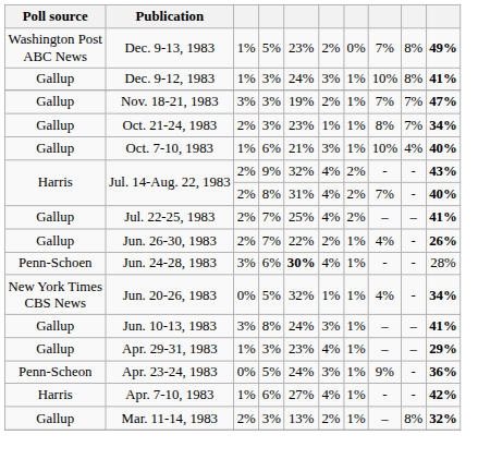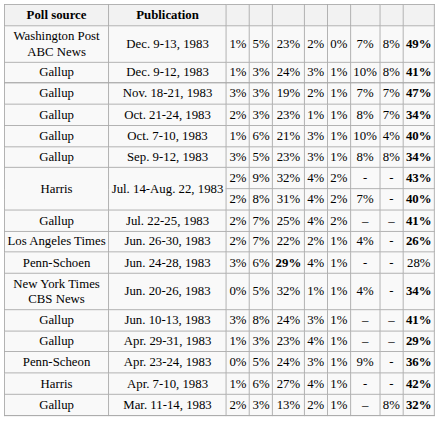+ row: Gallup | Sep. 9-12, 1983 | 3% | 5% | 23% | 3% | 1% | 8% | 8% | 34%
Jun. 26-30, 1983 | Poll source: Gallup -> Los Angeles Times
Jun. 24-28, 1983 | column 5: 30% -> 29%
